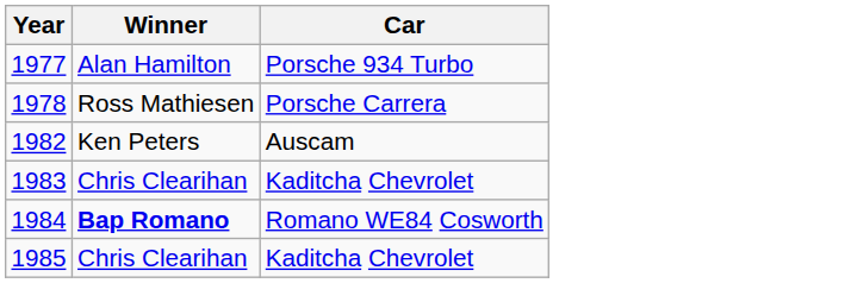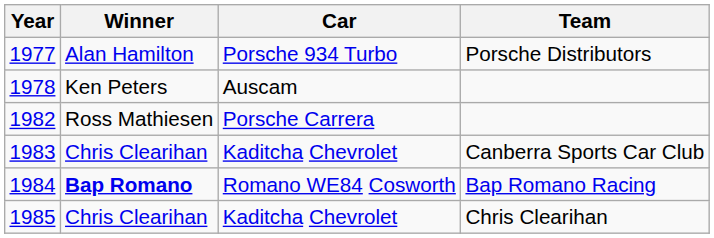+ column: Team | Porsche Distributors | Canberra Sports Car Club | Bap Romano Racing | Chris Clearihan
1978 | Winner: Ross Mathiesen -> Ken Peters
1978 | Car: Porsche Carrera -> Auscam
1982 | Winner: Ken Peters -> Ross Mathiesen
1982 | Car: Auscam -> Porsche Carrera
